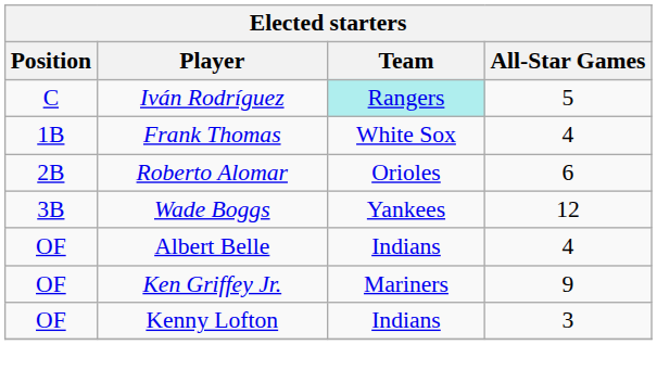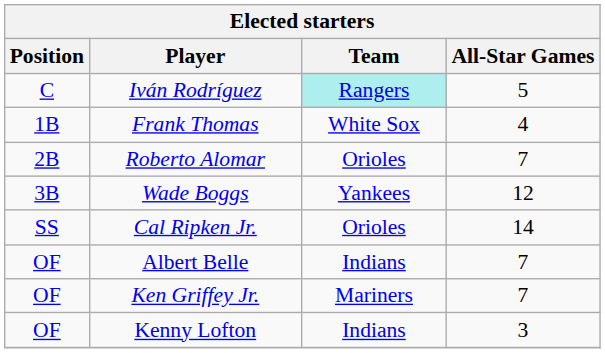Roberto Alomar | All-Star Games: 6 -> 7
+ row: SS | Cal Ripken Jr. | Orioles | 14
Albert Belle | All-Star Games: 4 -> 7
Ken Griffey Jr. | All-Star Games: 9 -> 7
